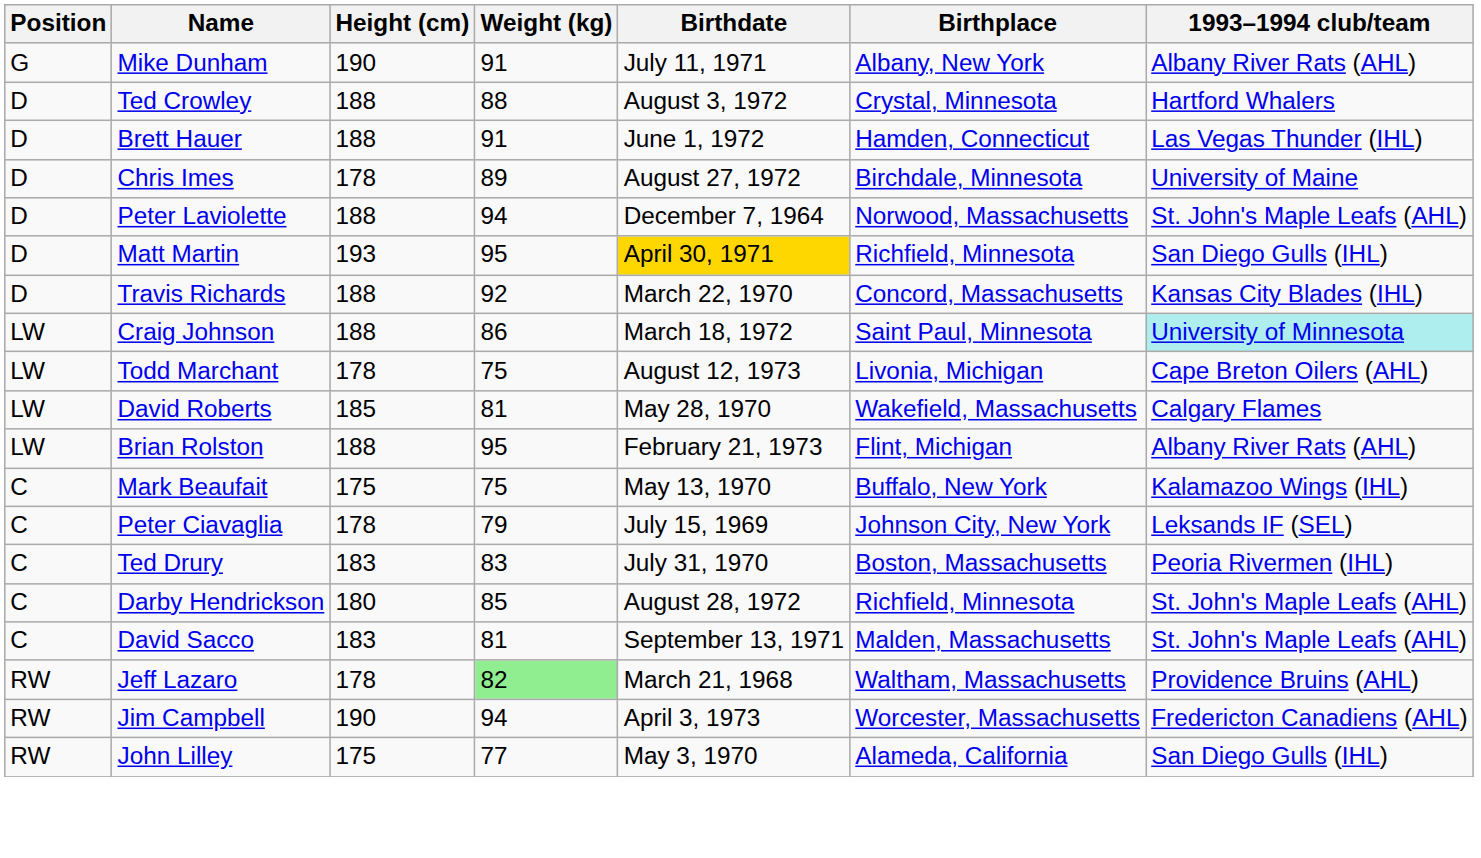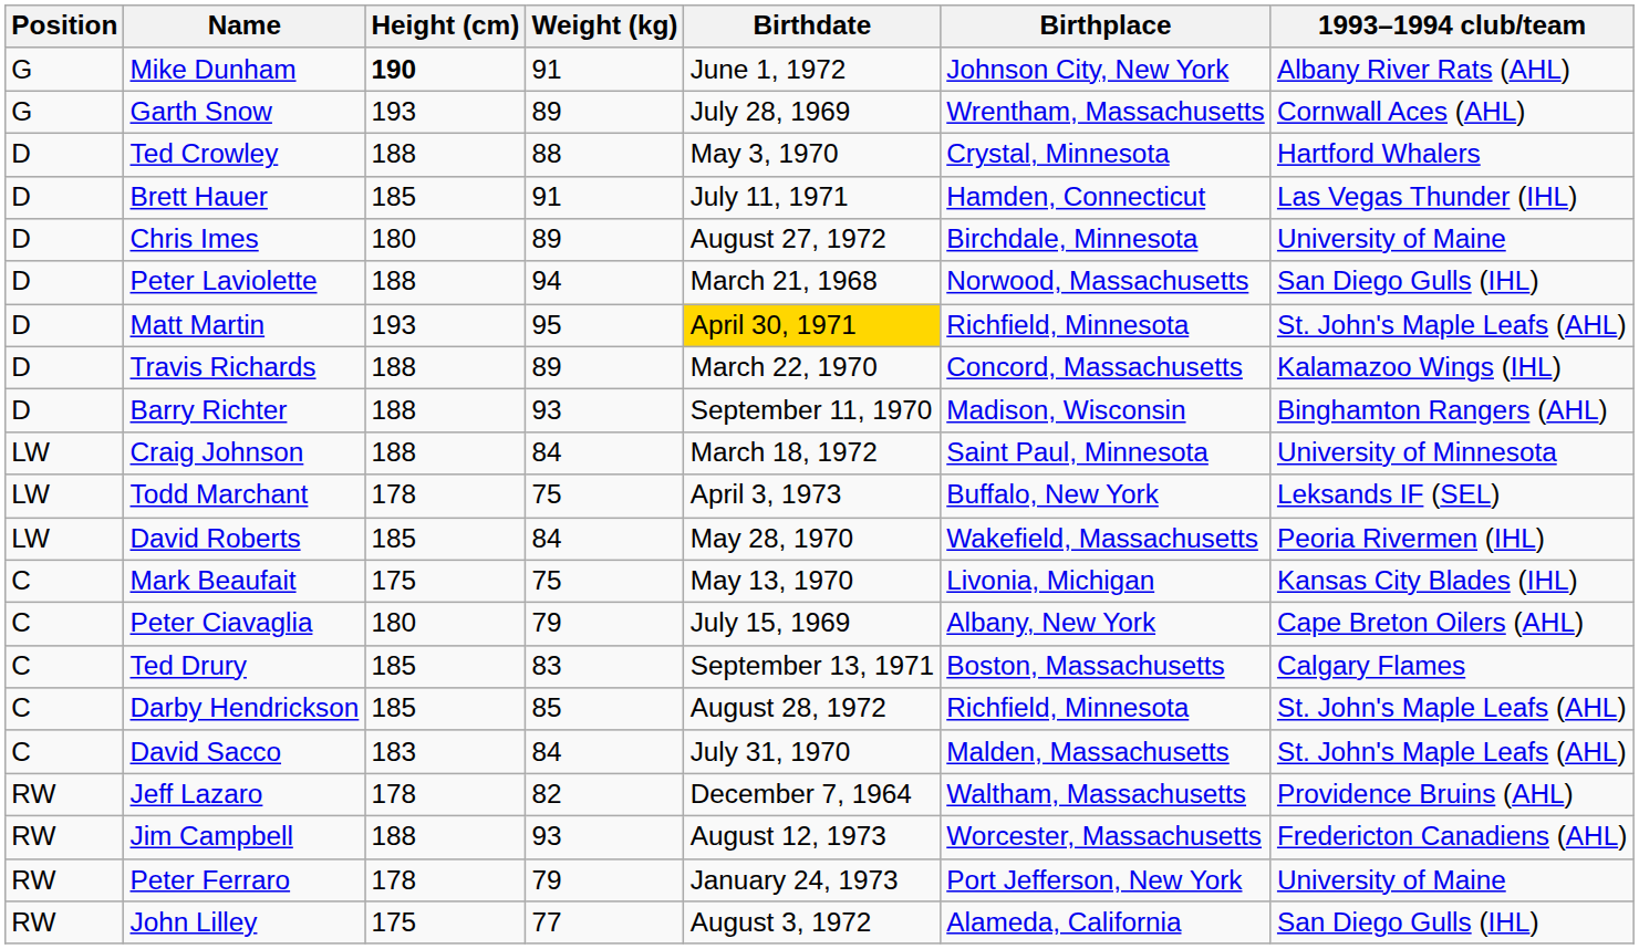Mike Dunham | Height (cm): normal -> bold
Mike Dunham | Birthdate: July 11, 1971 -> June 1, 1972
Mike Dunham | Birthplace: Albany, New York -> Johnson City, New York
+ row: G | Garth Snow | 193 | 89 | July 28, 1969 | Wrentham, Massachusetts | Cornwall Aces (AHL)
Ted Crowley | Birthdate: August 3, 1972 -> May 3, 1970
Brett Hauer | Height (cm): 188 -> 185
Brett Hauer | Birthdate: June 1, 1972 -> July 11, 1971
Chris Imes | Height (cm): 178 -> 180
Peter Laviolette | Birthdate: December 7, 1964 -> March 21, 1968
Peter Laviolette | 1993–1994 club/team: St. John's Maple Leafs (AHL) -> San Diego Gulls (IHL)
Matt Martin | 1993–1994 club/team: San Diego Gulls (IHL) -> St. John's Maple Leafs (AHL)
Travis Richards | Weight (kg): 92 -> 89
Travis Richards | 1993–1994 club/team: Kansas City Blades (IHL) -> Kalamazoo Wings (IHL)
+ row: D | Barry Richter | 188 | 93 | September 11, 1970 | Madison, Wisconsin | Binghamton Rangers (AHL)
Craig Johnson | Weight (kg): 86 -> 84
Craig Johnson | 1993–1994 club/team: paleturquoise background -> no background
Todd Marchant | Birthdate: August 12, 1973 -> April 3, 1973
Todd Marchant | Birthplace: Livonia, Michigan -> Buffalo, New York
Todd Marchant | 1993–1994 club/team: Cape Breton Oilers (AHL) -> Leksands IF (SEL)
David Roberts | Weight (kg): 81 -> 84
David Roberts | 1993–1994 club/team: Calgary Flames -> Peoria Rivermen (IHL)
- row: LW | Brian Rolston | 188 | 95 | February 21, 1973 | Flint, Michigan | Albany River Rats (AHL)
Mark Beaufait | Birthplace: Buffalo, New York -> Livonia, Michigan
Mark Beaufait | 1993–1994 club/team: Kalamazoo Wings (IHL) -> Kansas City Blades (IHL)
Peter Ciavaglia | Height (cm): 178 -> 180
Peter Ciavaglia | Birthplace: Johnson City, New York -> Albany, New York
Peter Ciavaglia | 1993–1994 club/team: Leksands IF (SEL) -> Cape Breton Oilers (AHL)
Ted Drury | Height (cm): 183 -> 185
Ted Drury | Birthdate: July 31, 1970 -> September 13, 1971
Ted Drury | 1993–1994 club/team: Peoria Rivermen (IHL) -> Calgary Flames
Darby Hendrickson | Height (cm): 180 -> 185
David Sacco | Weight (kg): 81 -> 84
David Sacco | Birthdate: September 13, 1971 -> July 31, 1970
Jeff Lazaro | Weight (kg): lightgreen background -> no background
Jeff Lazaro | Birthdate: March 21, 1968 -> December 7, 1964
Jim Campbell | Height (cm): 190 -> 188
Jim Campbell | Weight (kg): 94 -> 93
Jim Campbell | Birthdate: April 3, 1973 -> August 12, 1973
+ row: RW | Peter Ferraro | 178 | 79 | January 24, 1973 | Port Jefferson, New York | University of Maine
John Lilley | Birthdate: May 3, 1970 -> August 3, 1972
